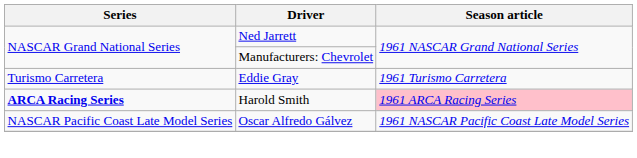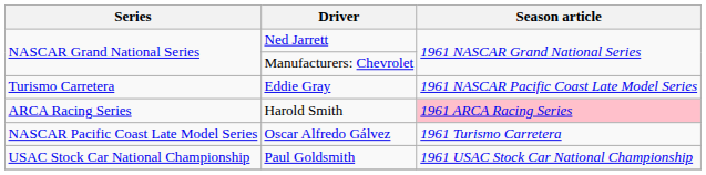Eddie Gray | Season article: 1961 Turismo Carretera -> 1961 NASCAR Pacific Coast Late Model Series
Harold Smith | Series: bold -> normal
Oscar Alfredo Gálvez | Season article: 1961 NASCAR Pacific Coast Late Model Series -> 1961 Turismo Carretera
+ row: USAC Stock Car National Championship | Paul Goldsmith | 1961 USAC Stock Car National Championship
